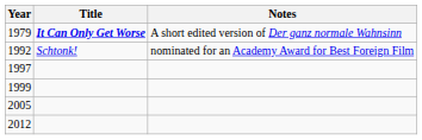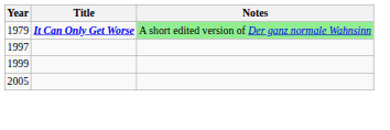1979 | Notes: no background -> lightgreen background
- row: 1992 | Schtonk! | nominated for an Academy Award for Best Foreign Film
- row: 2012
